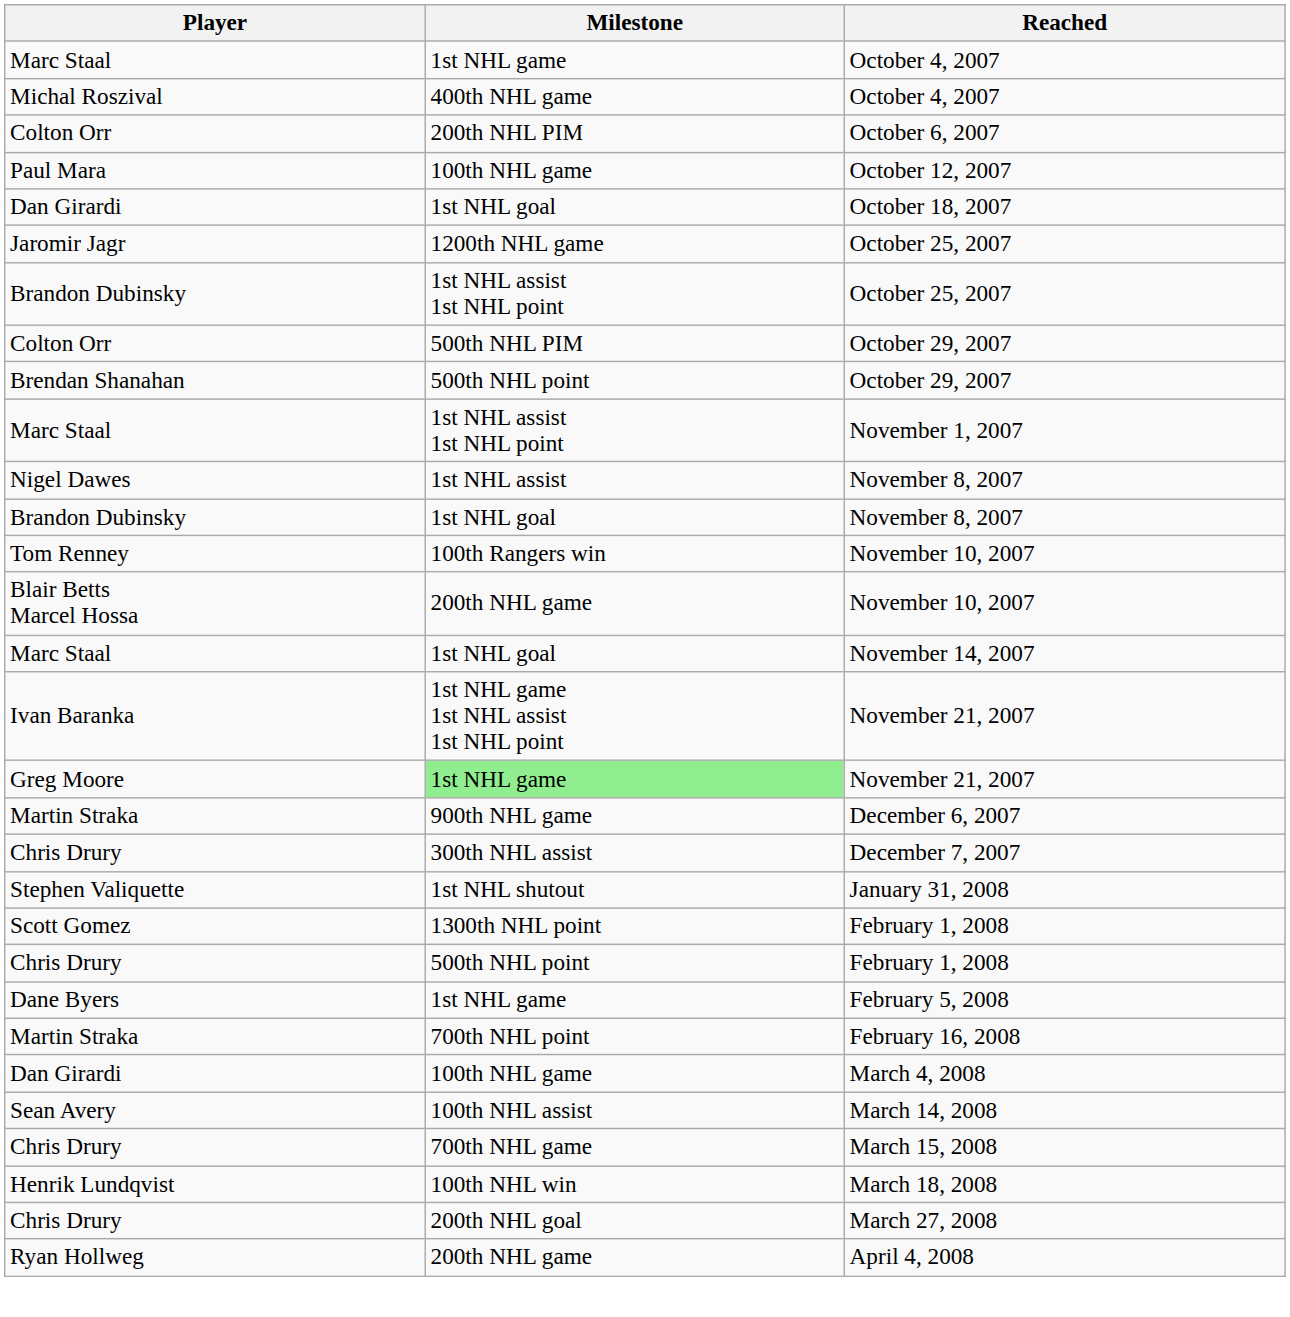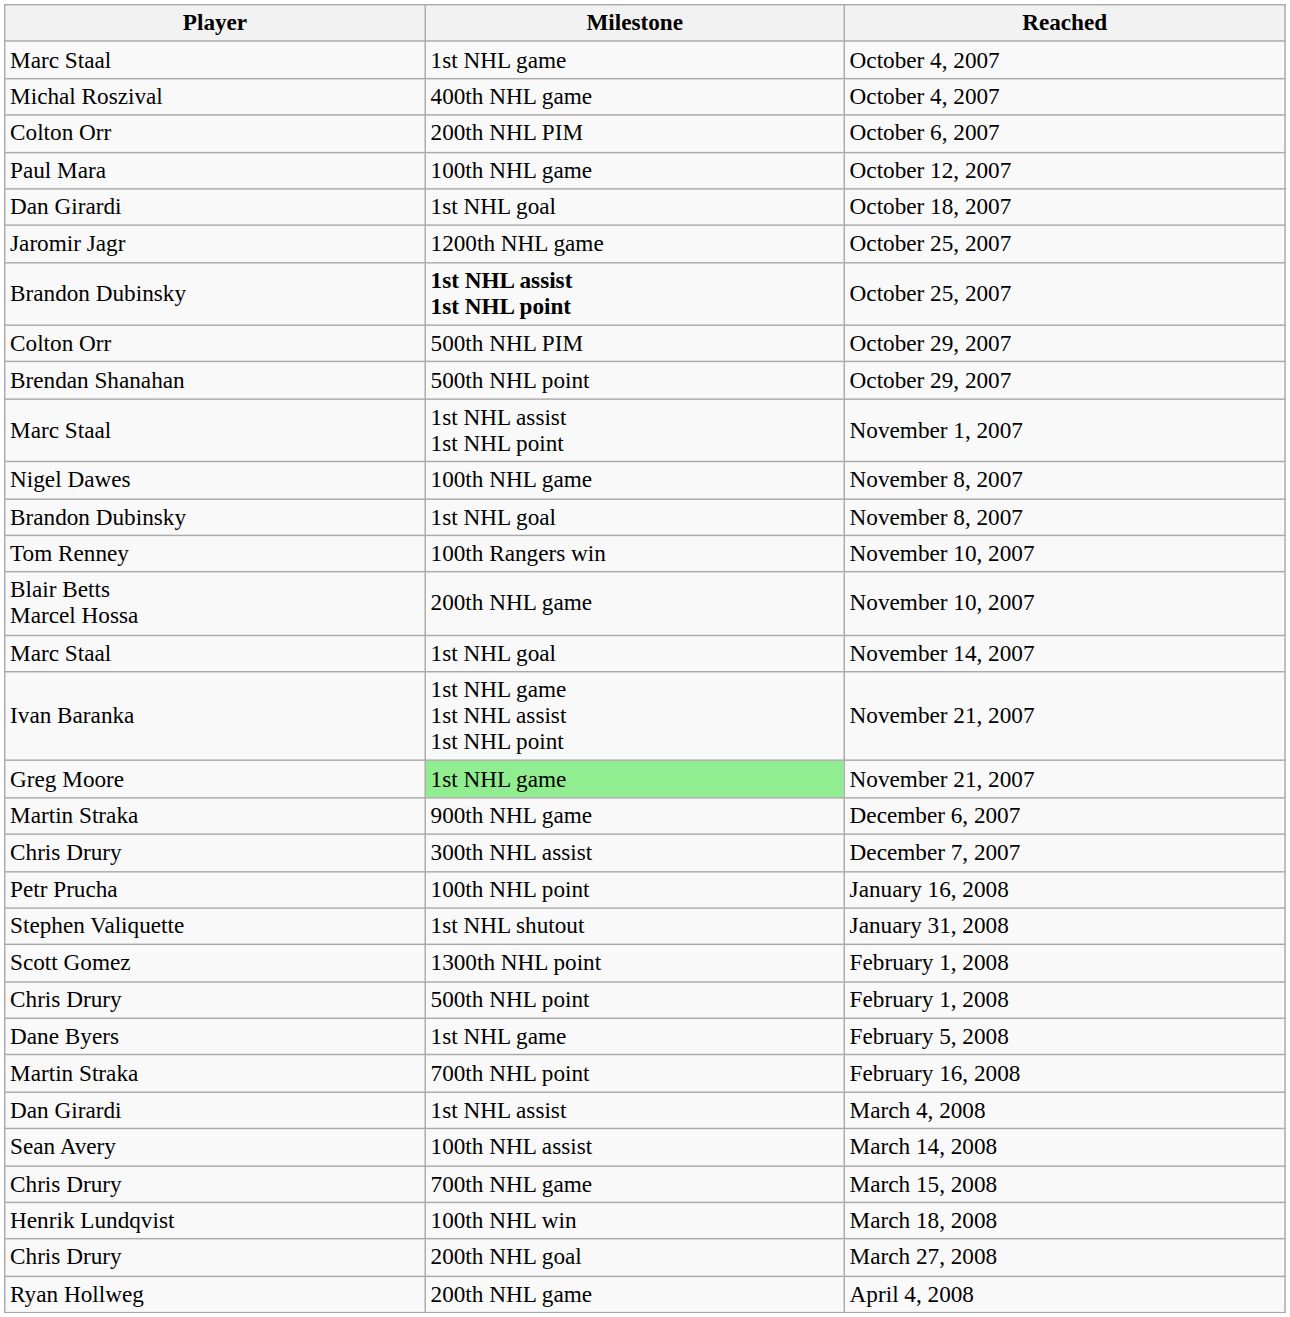Brandon Dubinsky / October 25, 2007 | Milestone: normal -> bold
Nigel Dawes / November 8, 2007 | Milestone: 1st NHL assist -> 100th NHL game
+ row: Petr Prucha | 100th NHL point | January 16, 2008
March 4, 2008 | Milestone: 100th NHL game -> 1st NHL assist
